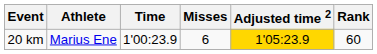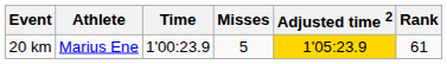20 km | Misses: 6 -> 5
20 km | Rank: 60 -> 61
